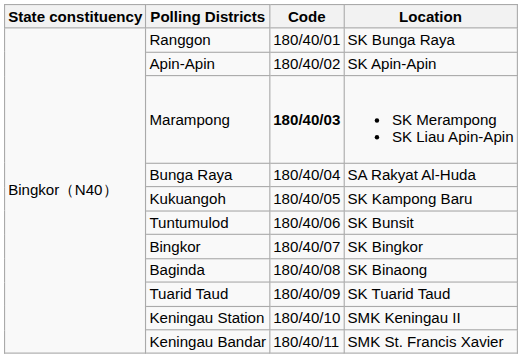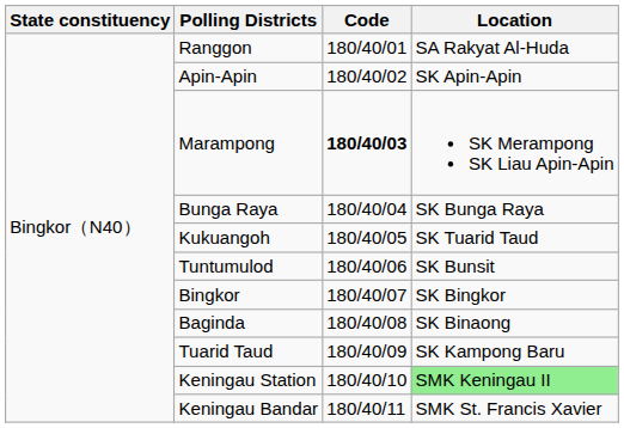Ranggon | Location: SK Bunga Raya -> SA Rakyat Al-Huda
Bunga Raya | Location: SA Rakyat Al-Huda -> SK Bunga Raya
Kukuangoh | Location: SK Kampong Baru -> SK Tuarid Taud
Tuarid Taud | Location: SK Tuarid Taud -> SK Kampong Baru
Keningau Station | Location: no background -> lightgreen background
